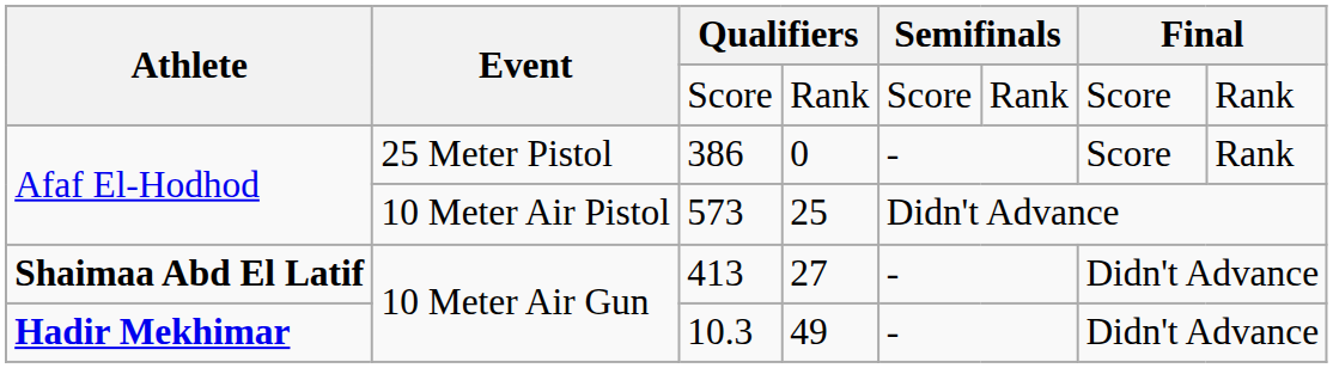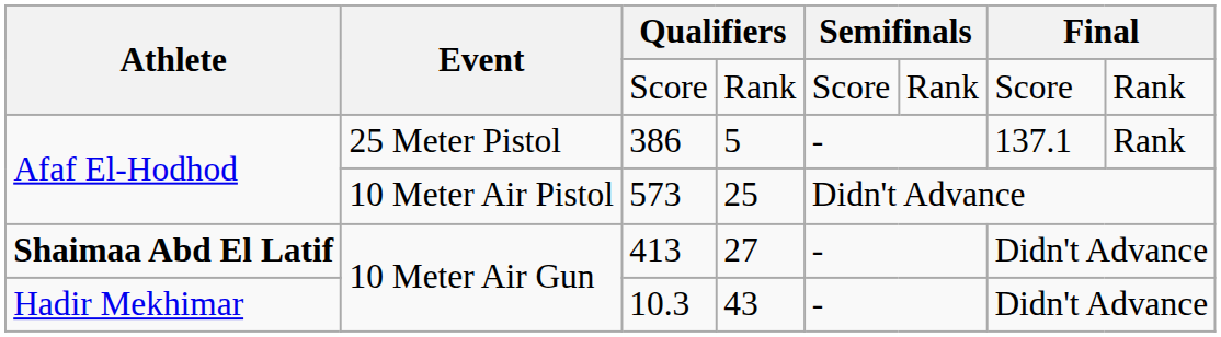386 | column 4: 0 -> 5
386 | column 7: Score -> 137.1
10.3 | Athlete: bold -> normal
10.3 | column 4: 49 -> 43
